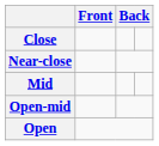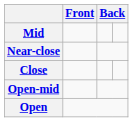rows swapped: Close <-> Mid
